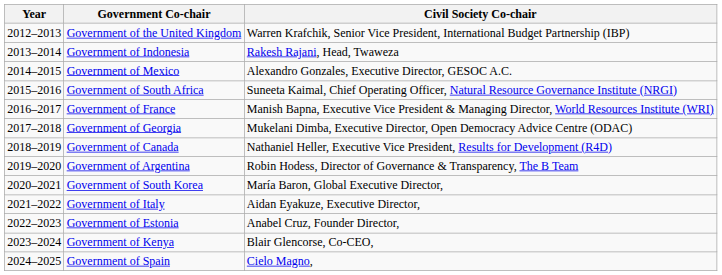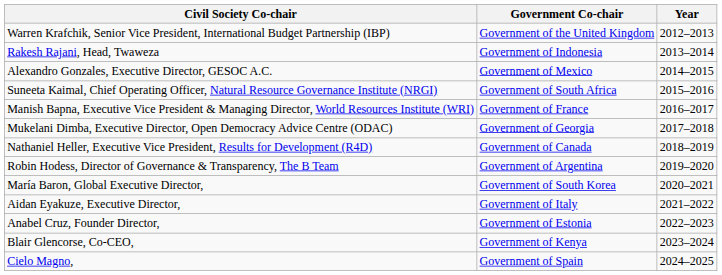columns swapped: Year <-> Civil Society Co-chair
